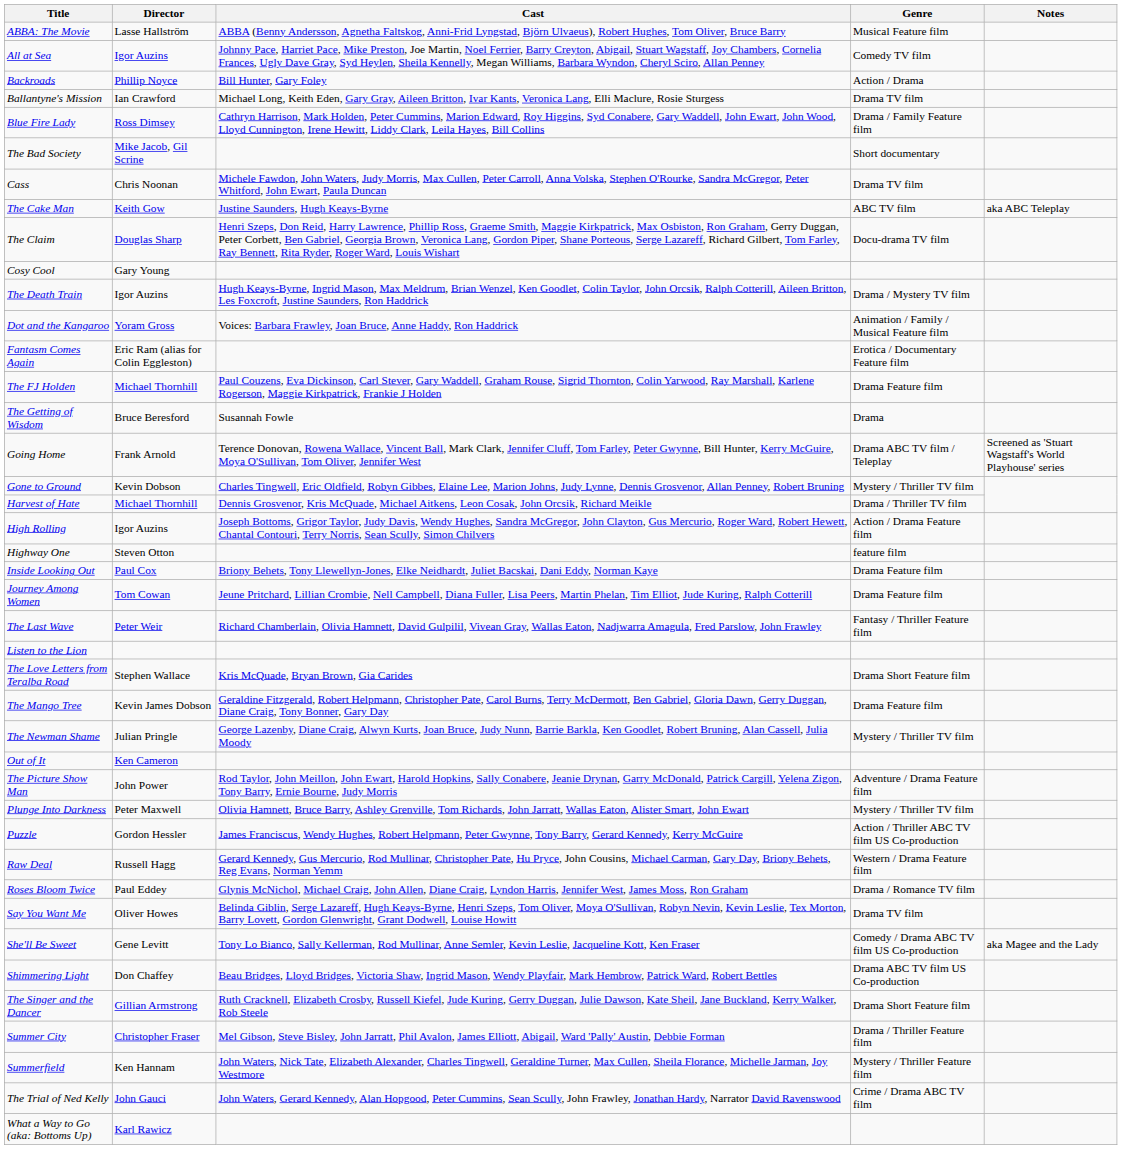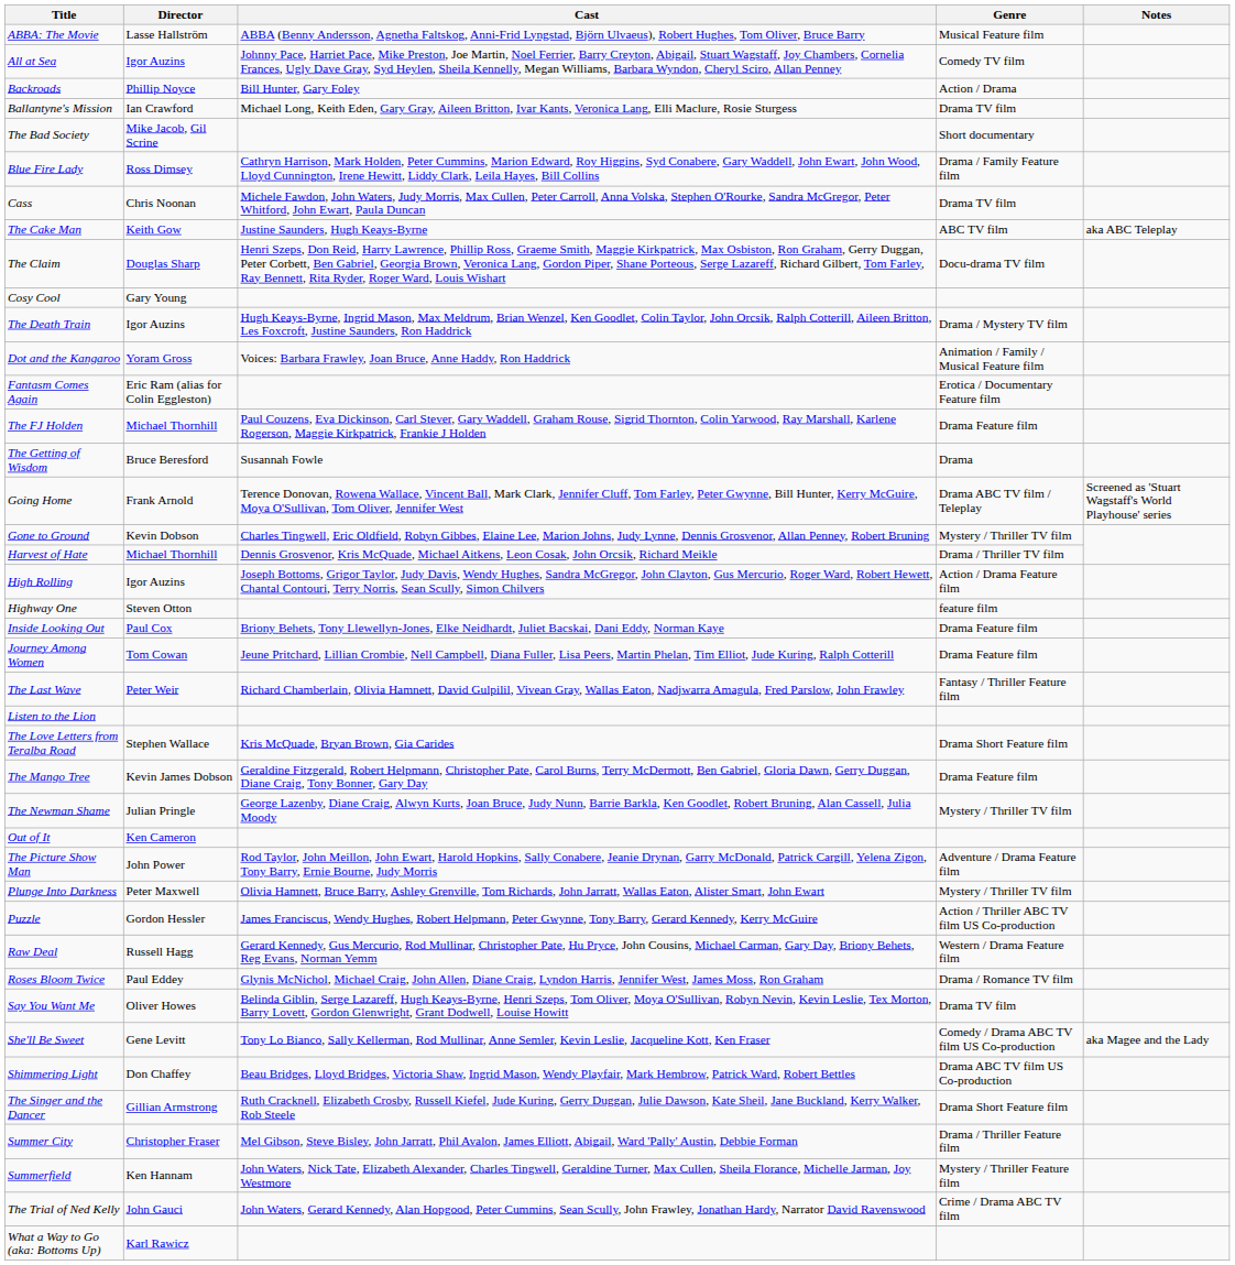rows swapped: The Bad Society <-> Blue Fire Lady
